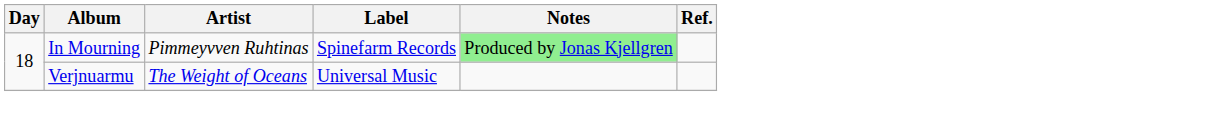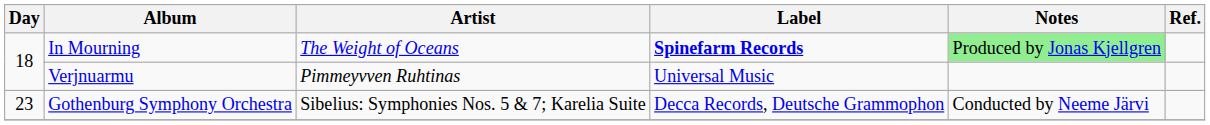In Mourning | Artist: Pimmeyvven Ruhtinas -> The Weight of Oceans
In Mourning | Label: normal -> bold
Verjnuarmu | Artist: The Weight of Oceans -> Pimmeyvven Ruhtinas
+ row: 23 | Gothenburg Symphony Orchestra | Sibelius: Symphonies Nos. 5 & 7; Karelia Suite | Decca Records, Deutsche Grammophon | Conducted by Neeme Järvi
